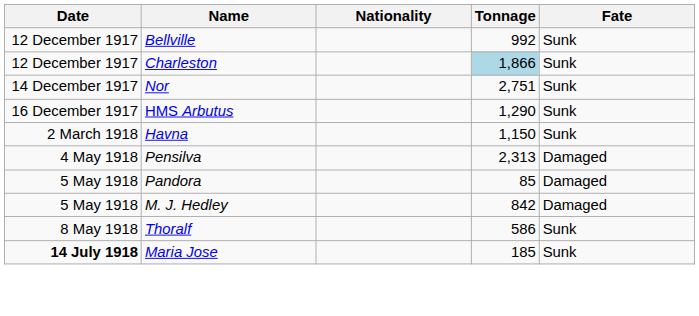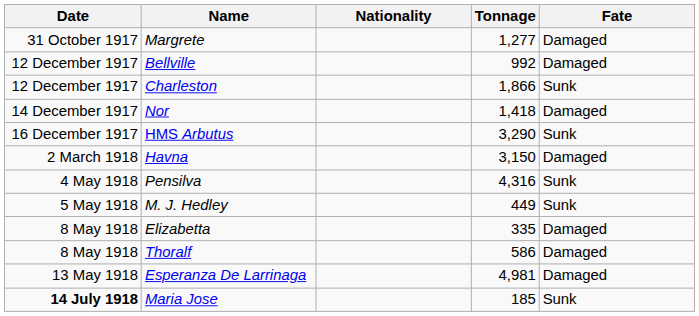+ row: 31 October 1917 | Margrete | 1,277 | Damaged
Bellville | Fate: Sunk -> Damaged
Charleston | Tonnage: lightblue background -> no background
Nor | Tonnage: 2,751 -> 1,418
Nor | Fate: Sunk -> Damaged
HMS Arbutus | Tonnage: 1,290 -> 3,290
Havna | Tonnage: 1,150 -> 3,150
Havna | Fate: Sunk -> Damaged
Pensilva | Tonnage: 2,313 -> 4,316
Pensilva | Fate: Damaged -> Sunk
- row: 5 May 1918 | Pandora | 85 | Damaged
M. J. Hedley | Tonnage: 842 -> 449
M. J. Hedley | Fate: Damaged -> Sunk
+ row: 8 May 1918 | Elizabetta | 335 | Damaged
Thoralf | Fate: Sunk -> Damaged
+ row: 13 May 1918 | Esperanza De Larrinaga | 4,981 | Damaged
